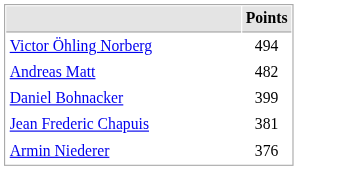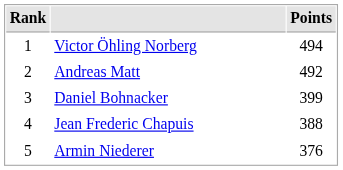+ column: Rank | 1 | 2 | 3 | 4 | 5
Andreas Matt | Points: 482 -> 492
Jean Frederic Chapuis | Points: 381 -> 388
